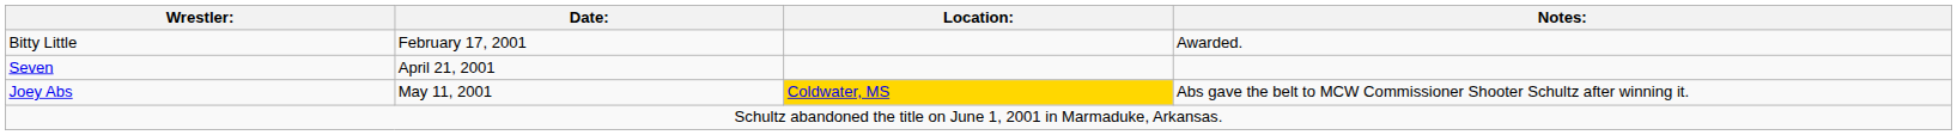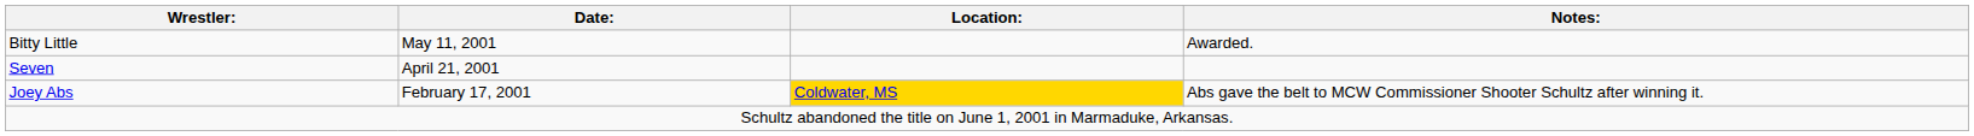Bitty Little | Date:: February 17, 2001 -> May 11, 2001
Joey Abs | Date:: May 11, 2001 -> February 17, 2001
